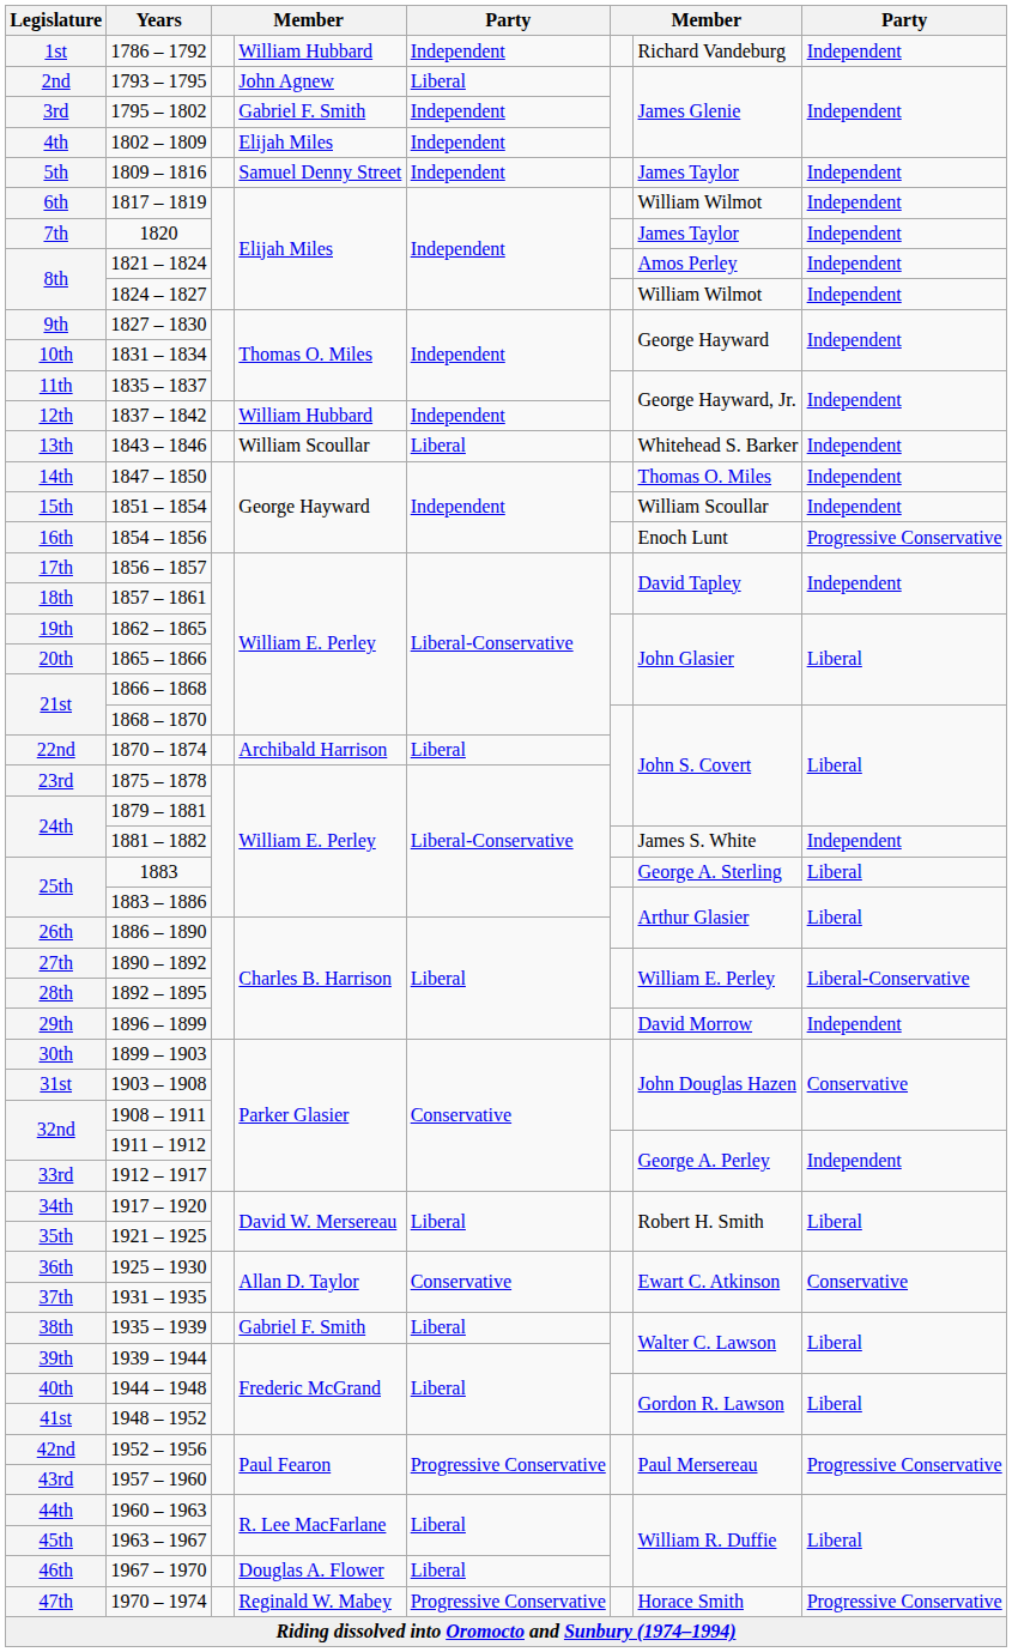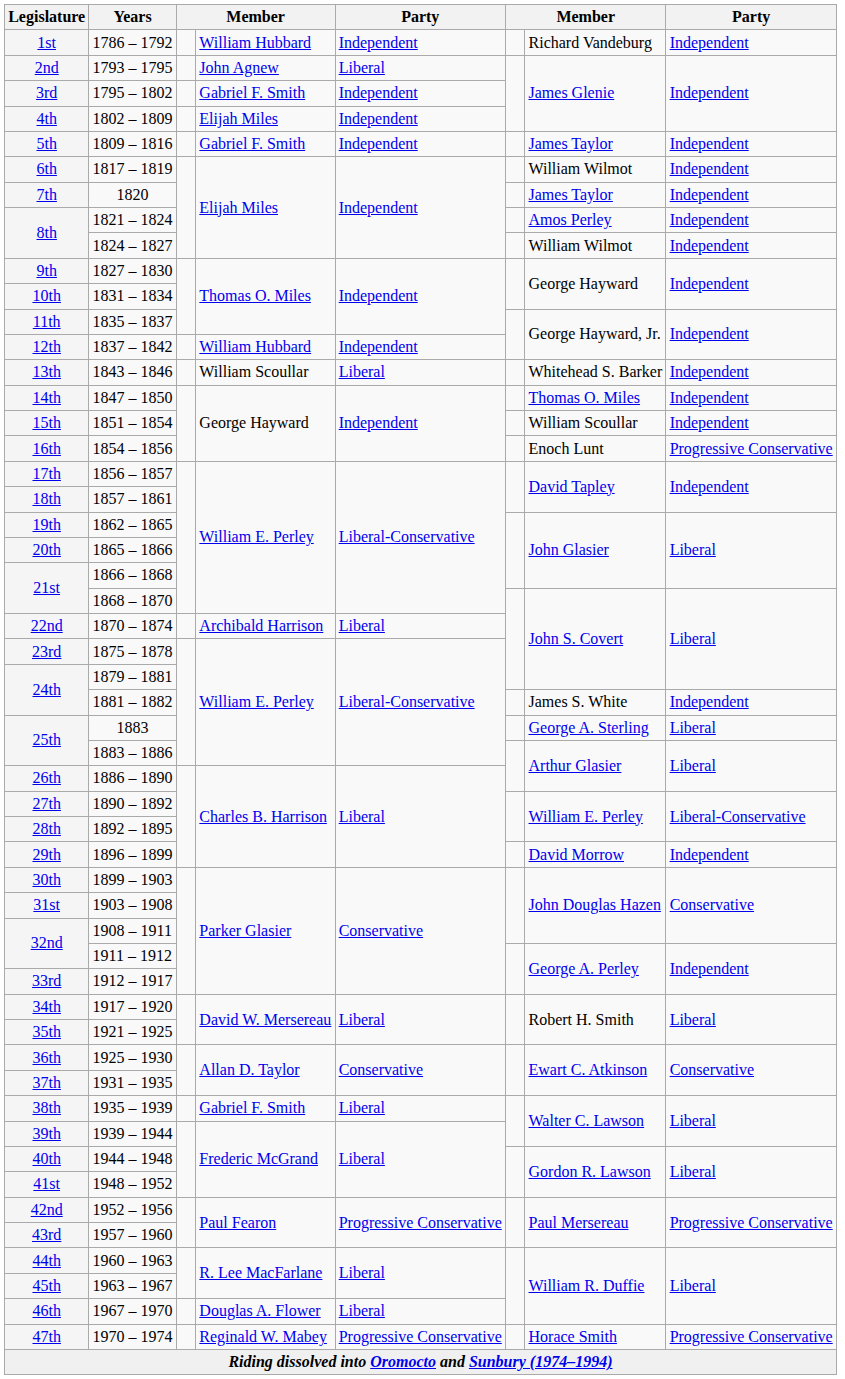5th | column 4: Samuel Denny Street -> Gabriel F. Smith
